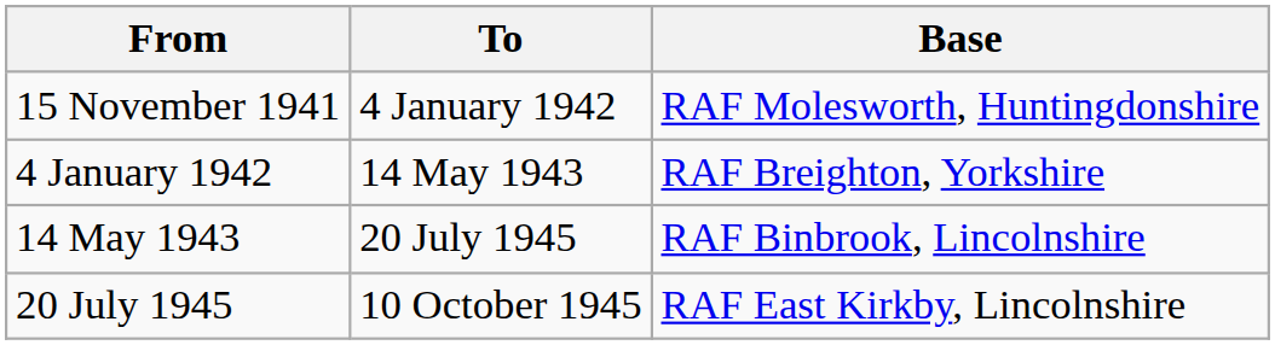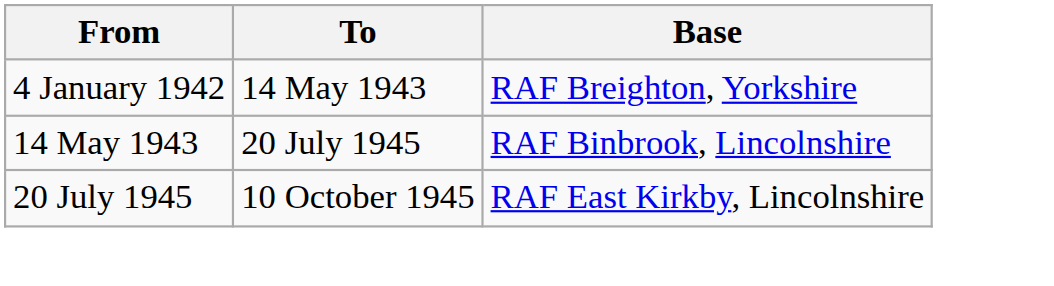- row: 15 November 1941 | 4 January 1942 | RAF Molesworth, Huntingdonshire
